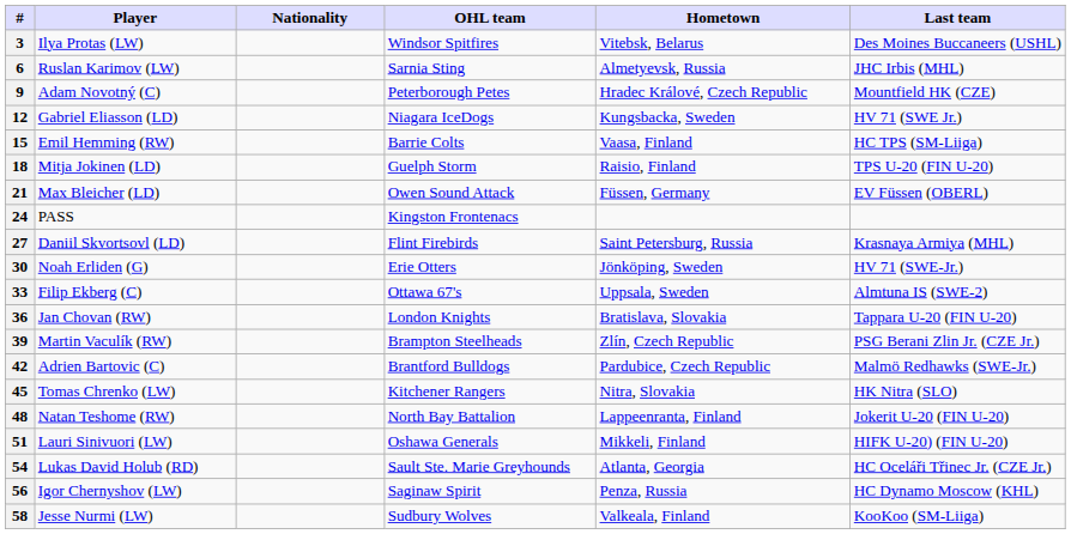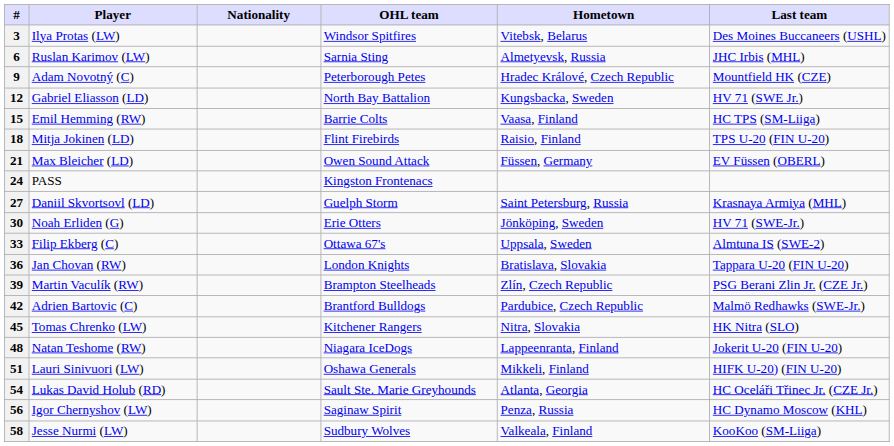12 | OHL team: Niagara IceDogs -> North Bay Battalion
18 | OHL team: Guelph Storm -> Flint Firebirds
27 | OHL team: Flint Firebirds -> Guelph Storm
48 | OHL team: North Bay Battalion -> Niagara IceDogs
